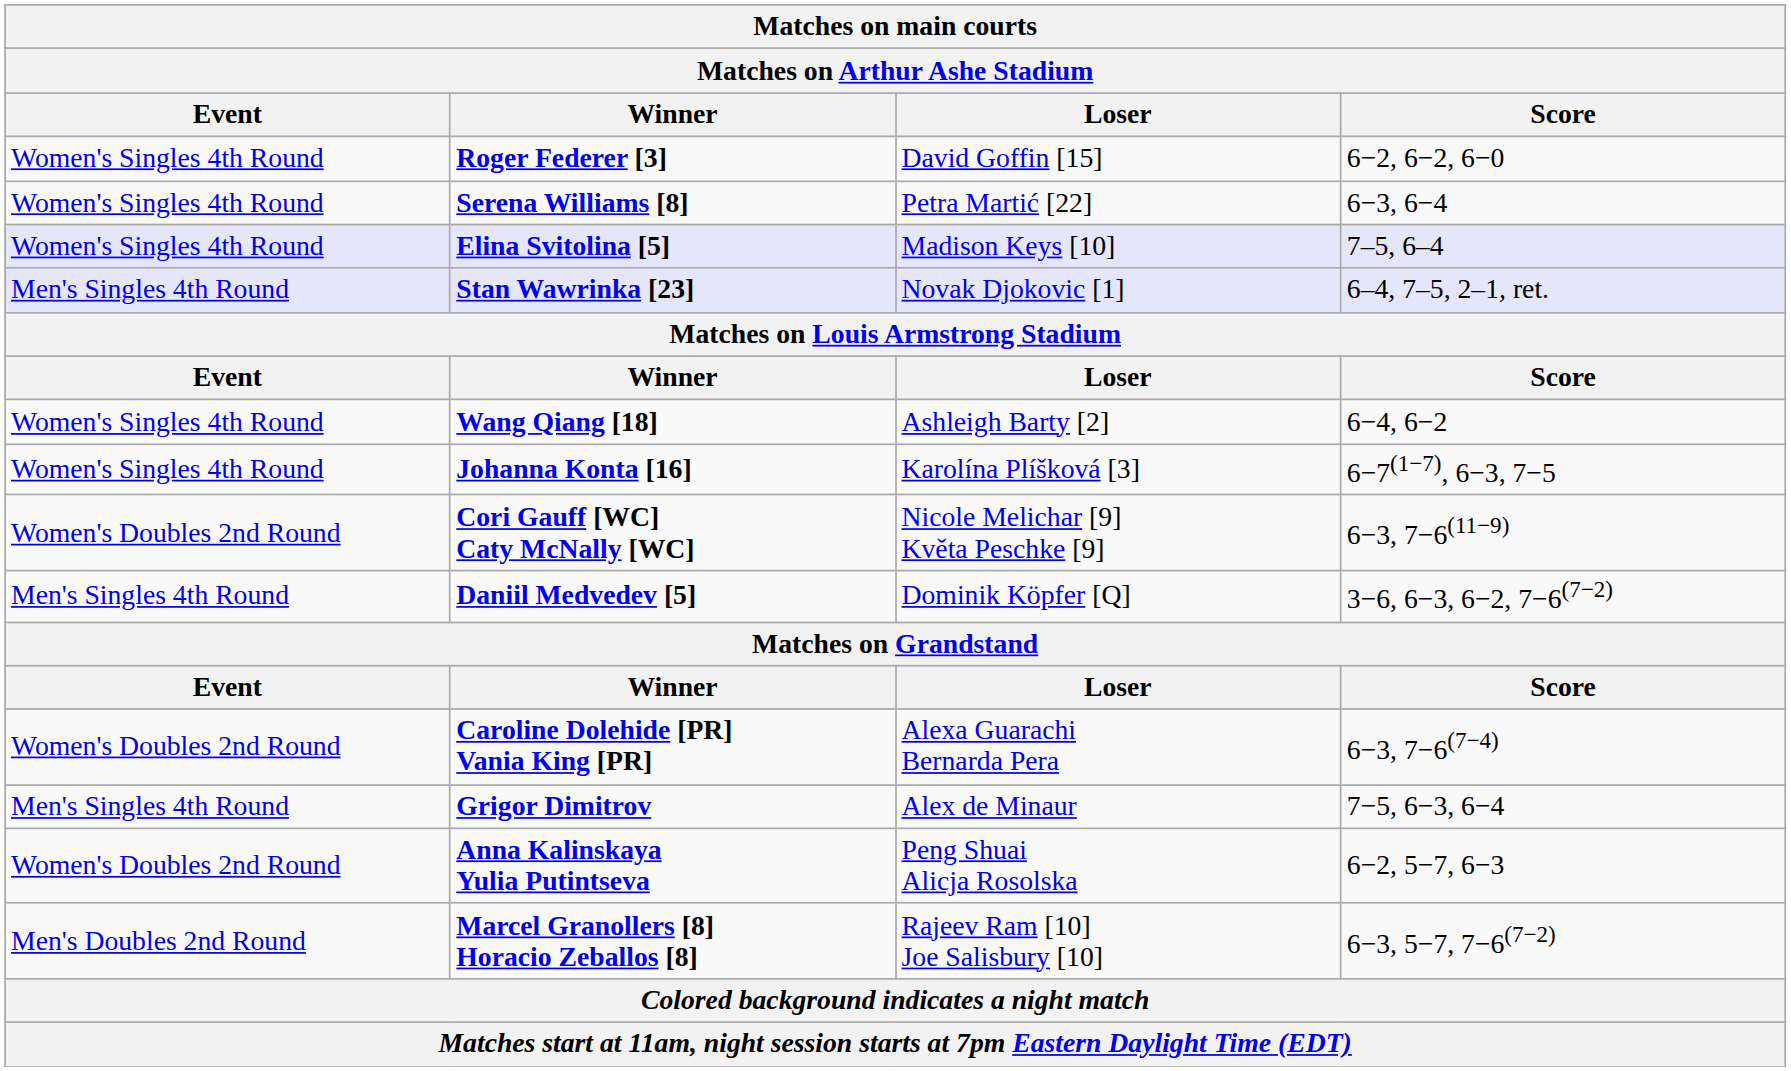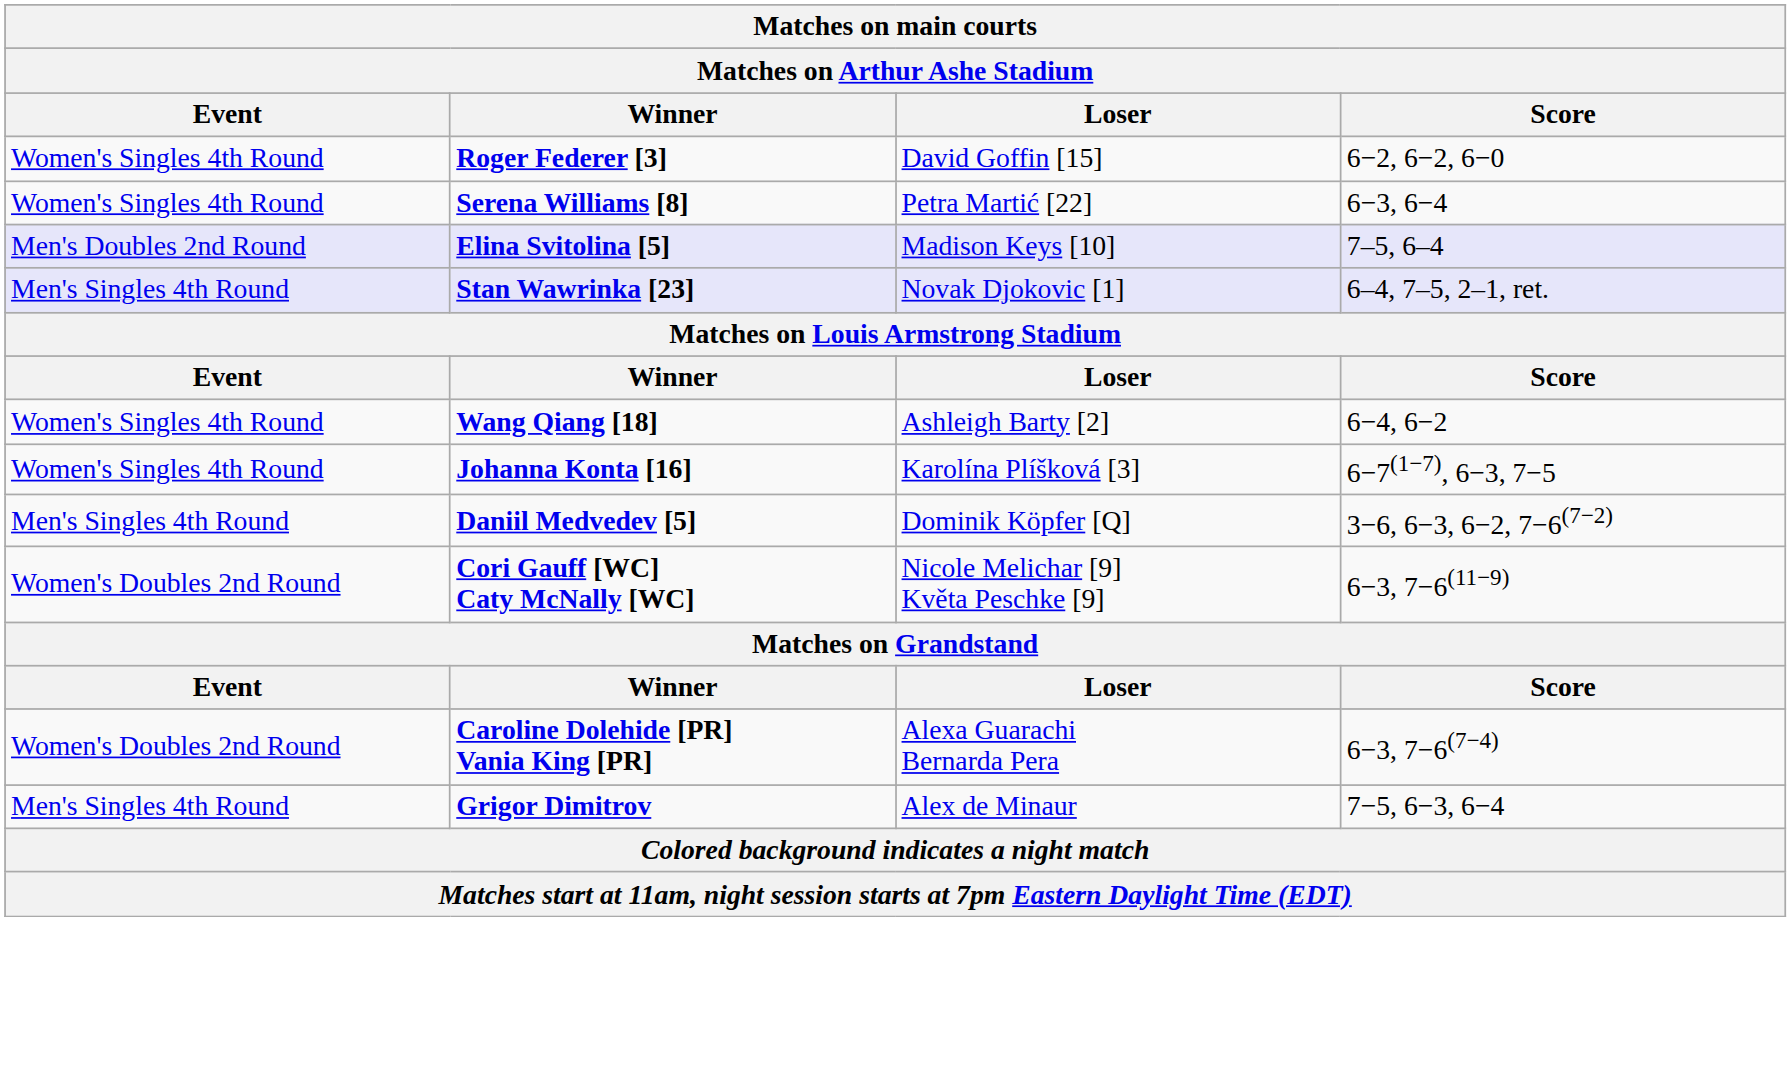Elina Svitolina [5] | Event: Women's Singles 4th Round -> Men's Doubles 2nd Round
rows swapped: Cori Gauff [WC] Caty McNally [WC] <-> Daniil Medvedev [5]
- row: Women's Doubles 2nd Round | Anna Kalinskaya Yulia Putintseva | Peng Shuai Alicja Rosolska | 6−2, 5−7, 6−3
- row: Men's Doubles 2nd Round | Marcel Granollers [8] Horacio Zeballos [8] | Rajeev Ram [10] Joe Salisbury [10] | 6−3, 5−7, 7−6(7−2)
